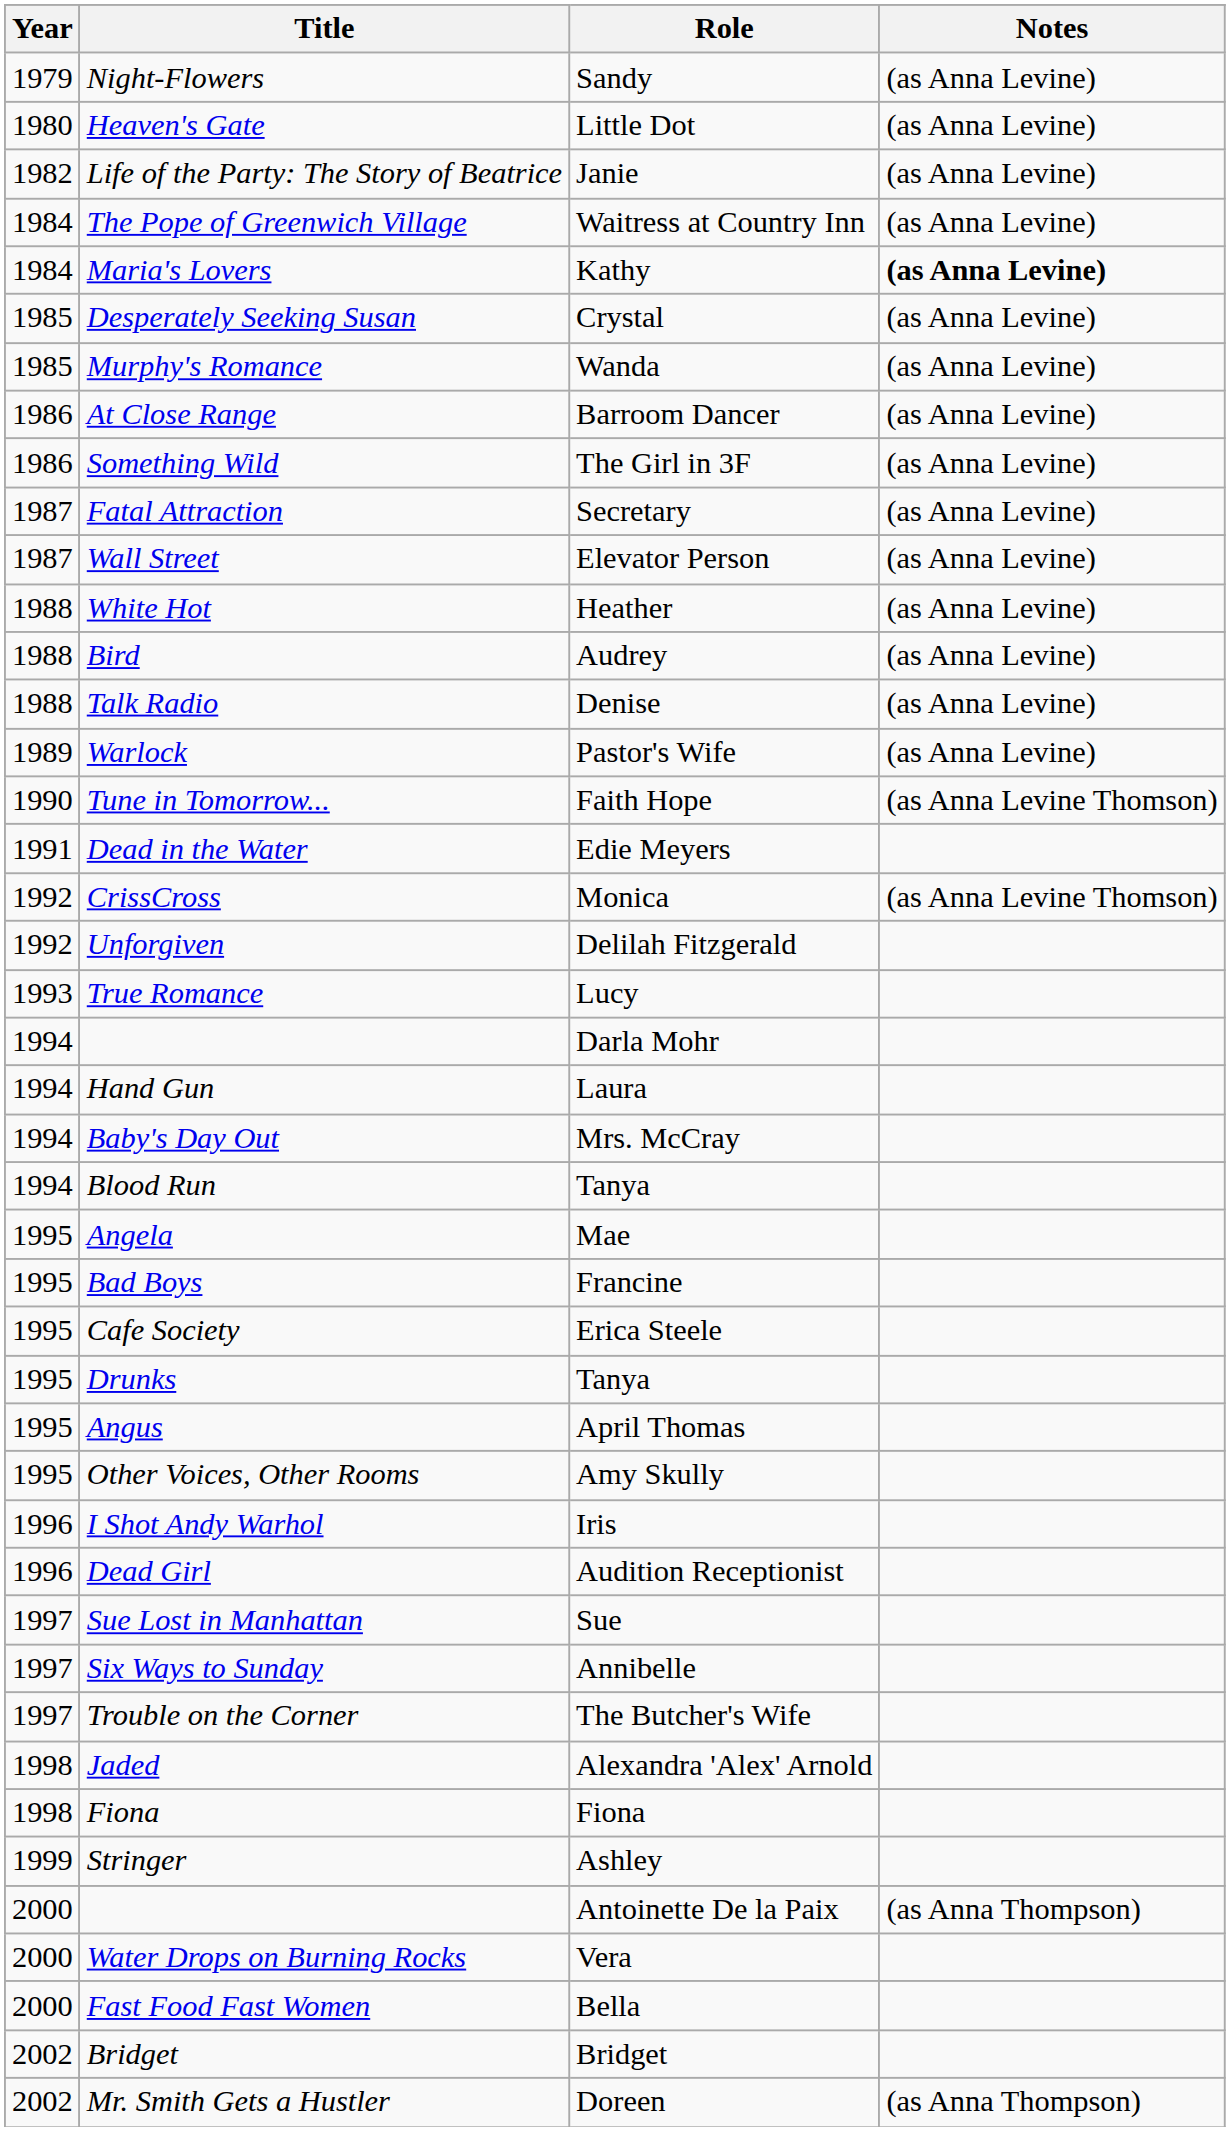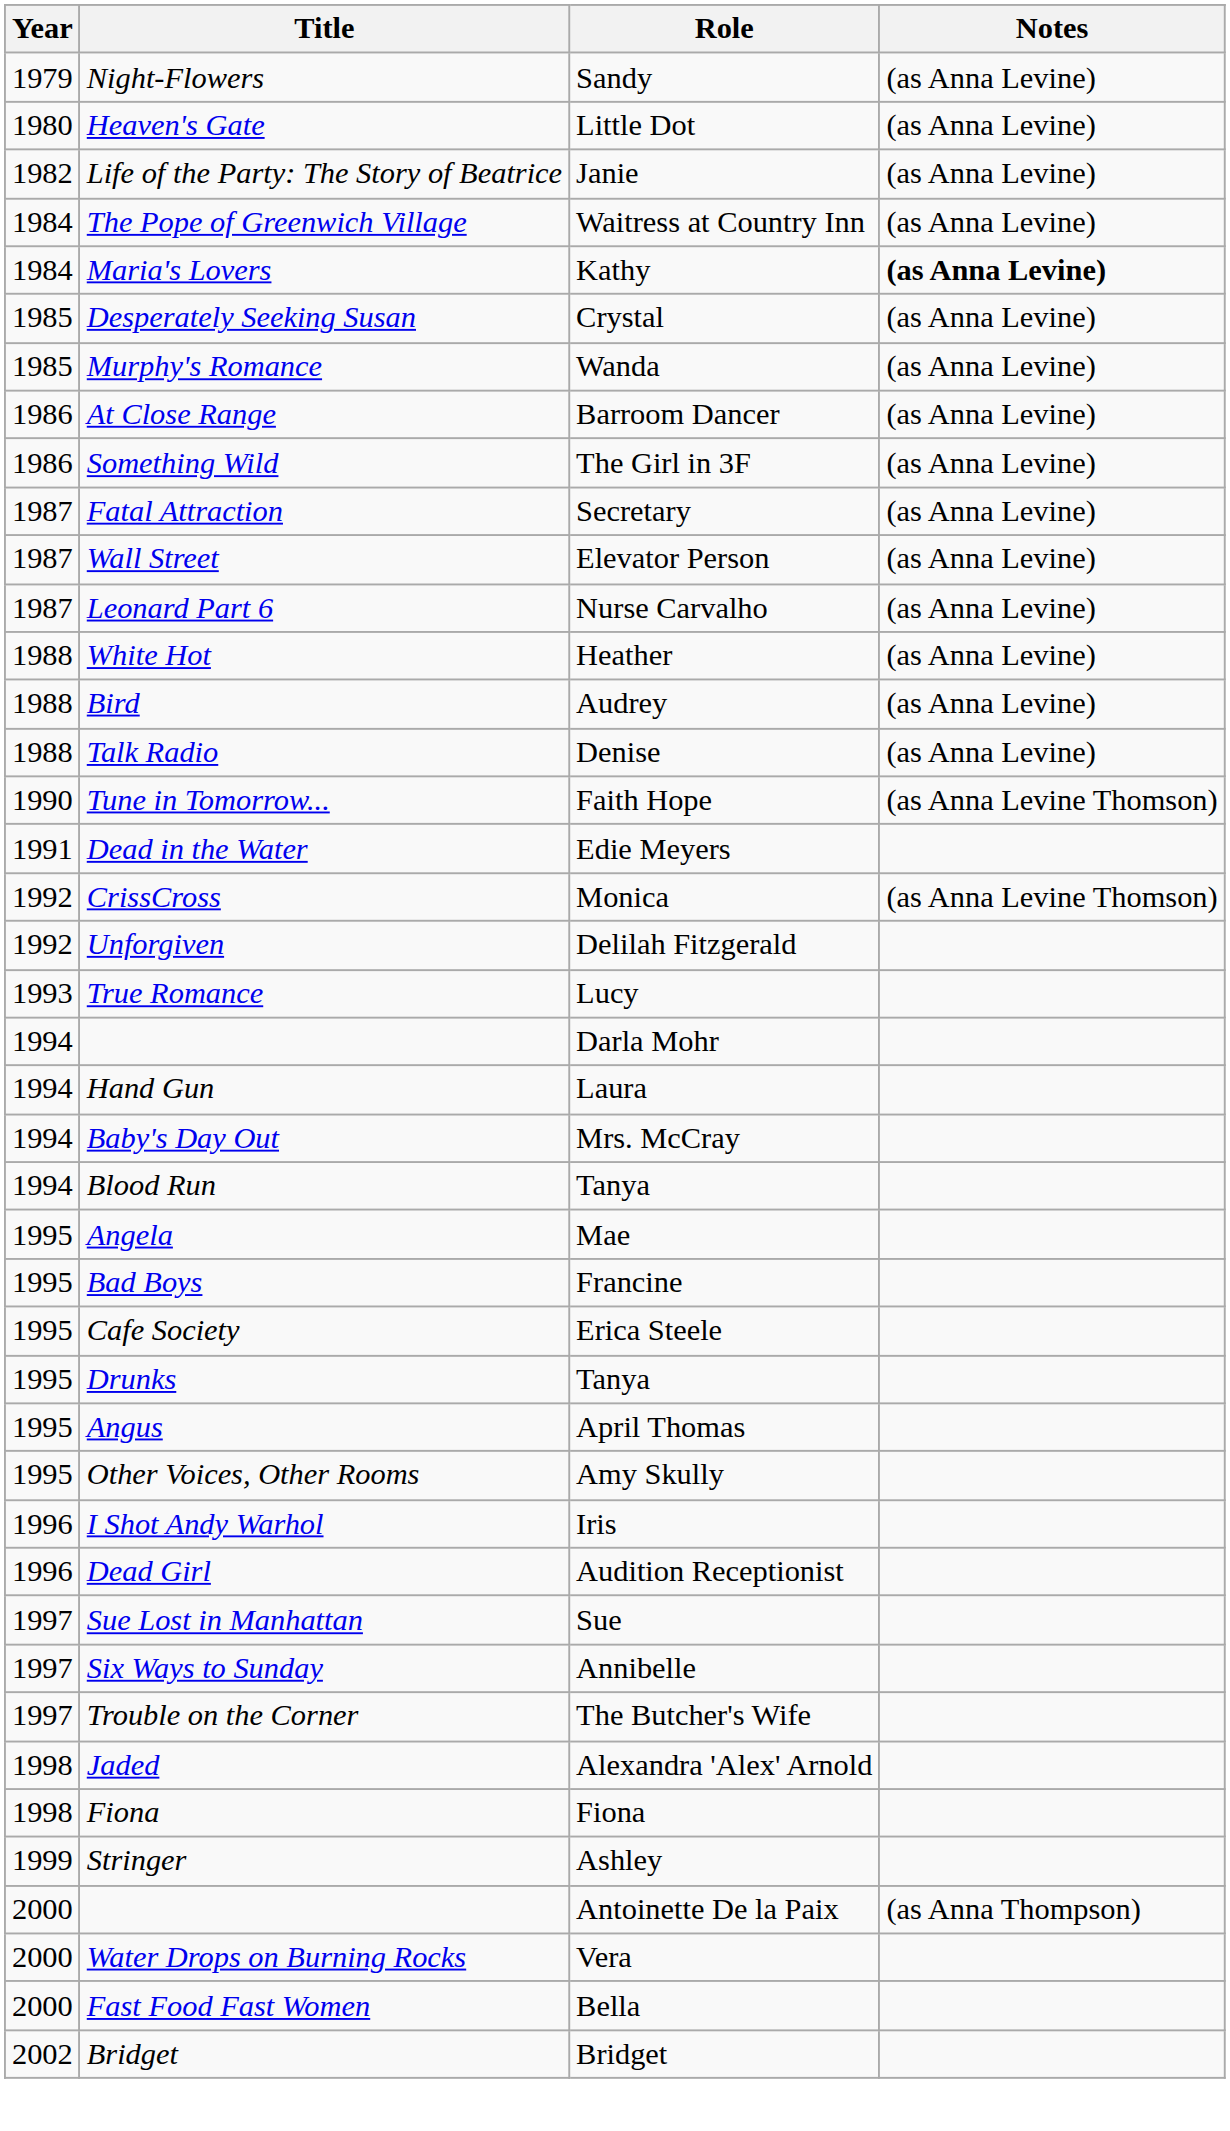+ row: 1987 | Leonard Part 6 | Nurse Carvalho | (as Anna Levine)
- row: 1989 | Warlock | Pastor's Wife | (as Anna Levine)
- row: 2002 | Mr. Smith Gets a Hustler | Doreen | (as Anna Thompson)
